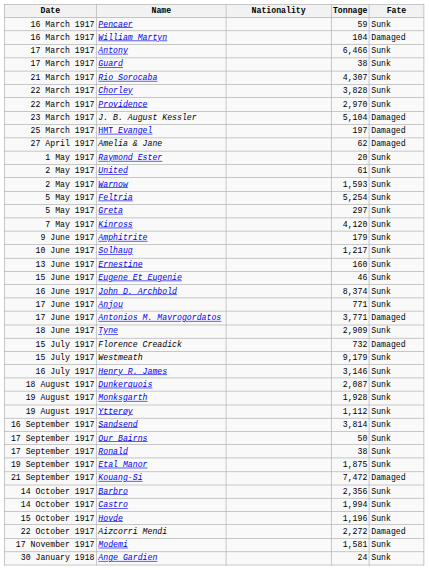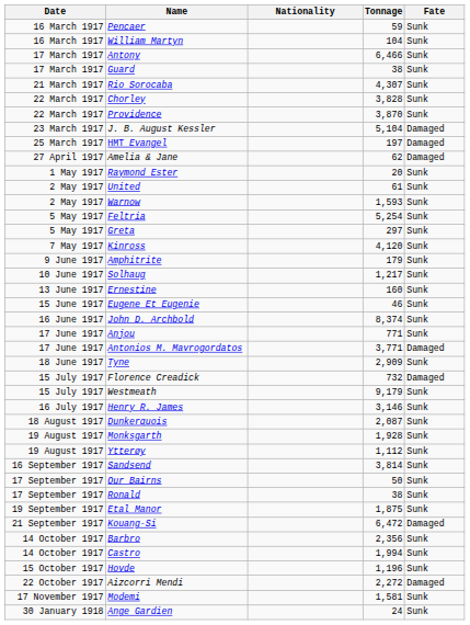William Martyn | Fate: Damaged -> Sunk
Providence | Tonnage: 2,970 -> 3,870
Kouang-Si | Tonnage: 7,472 -> 6,472
